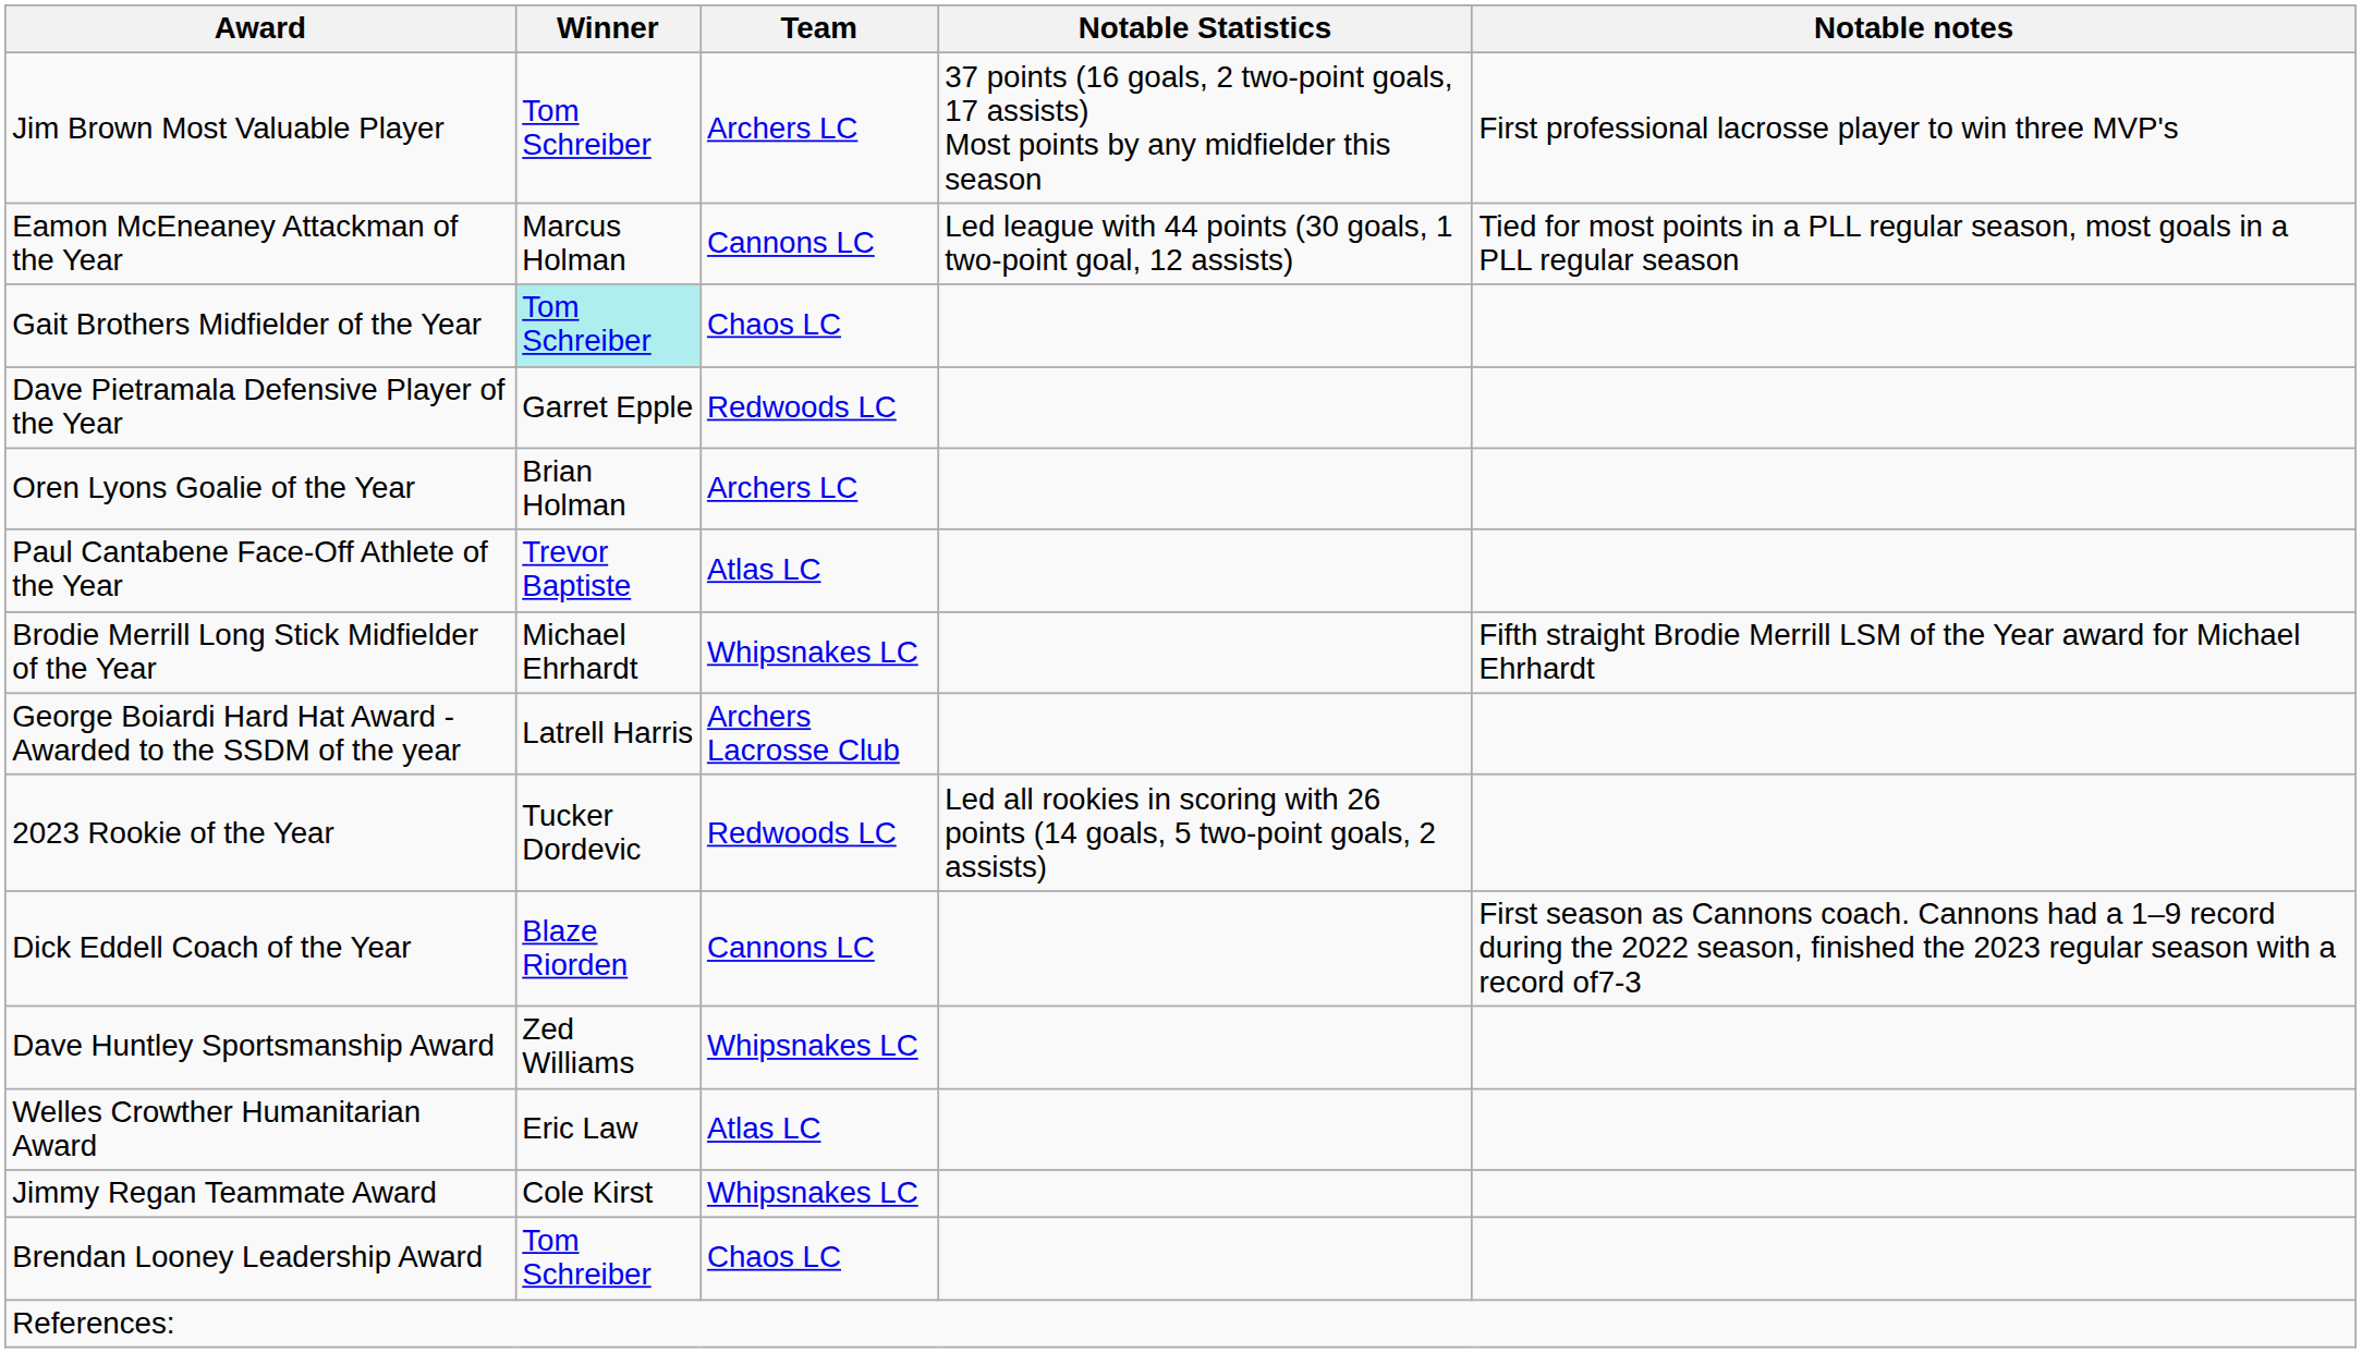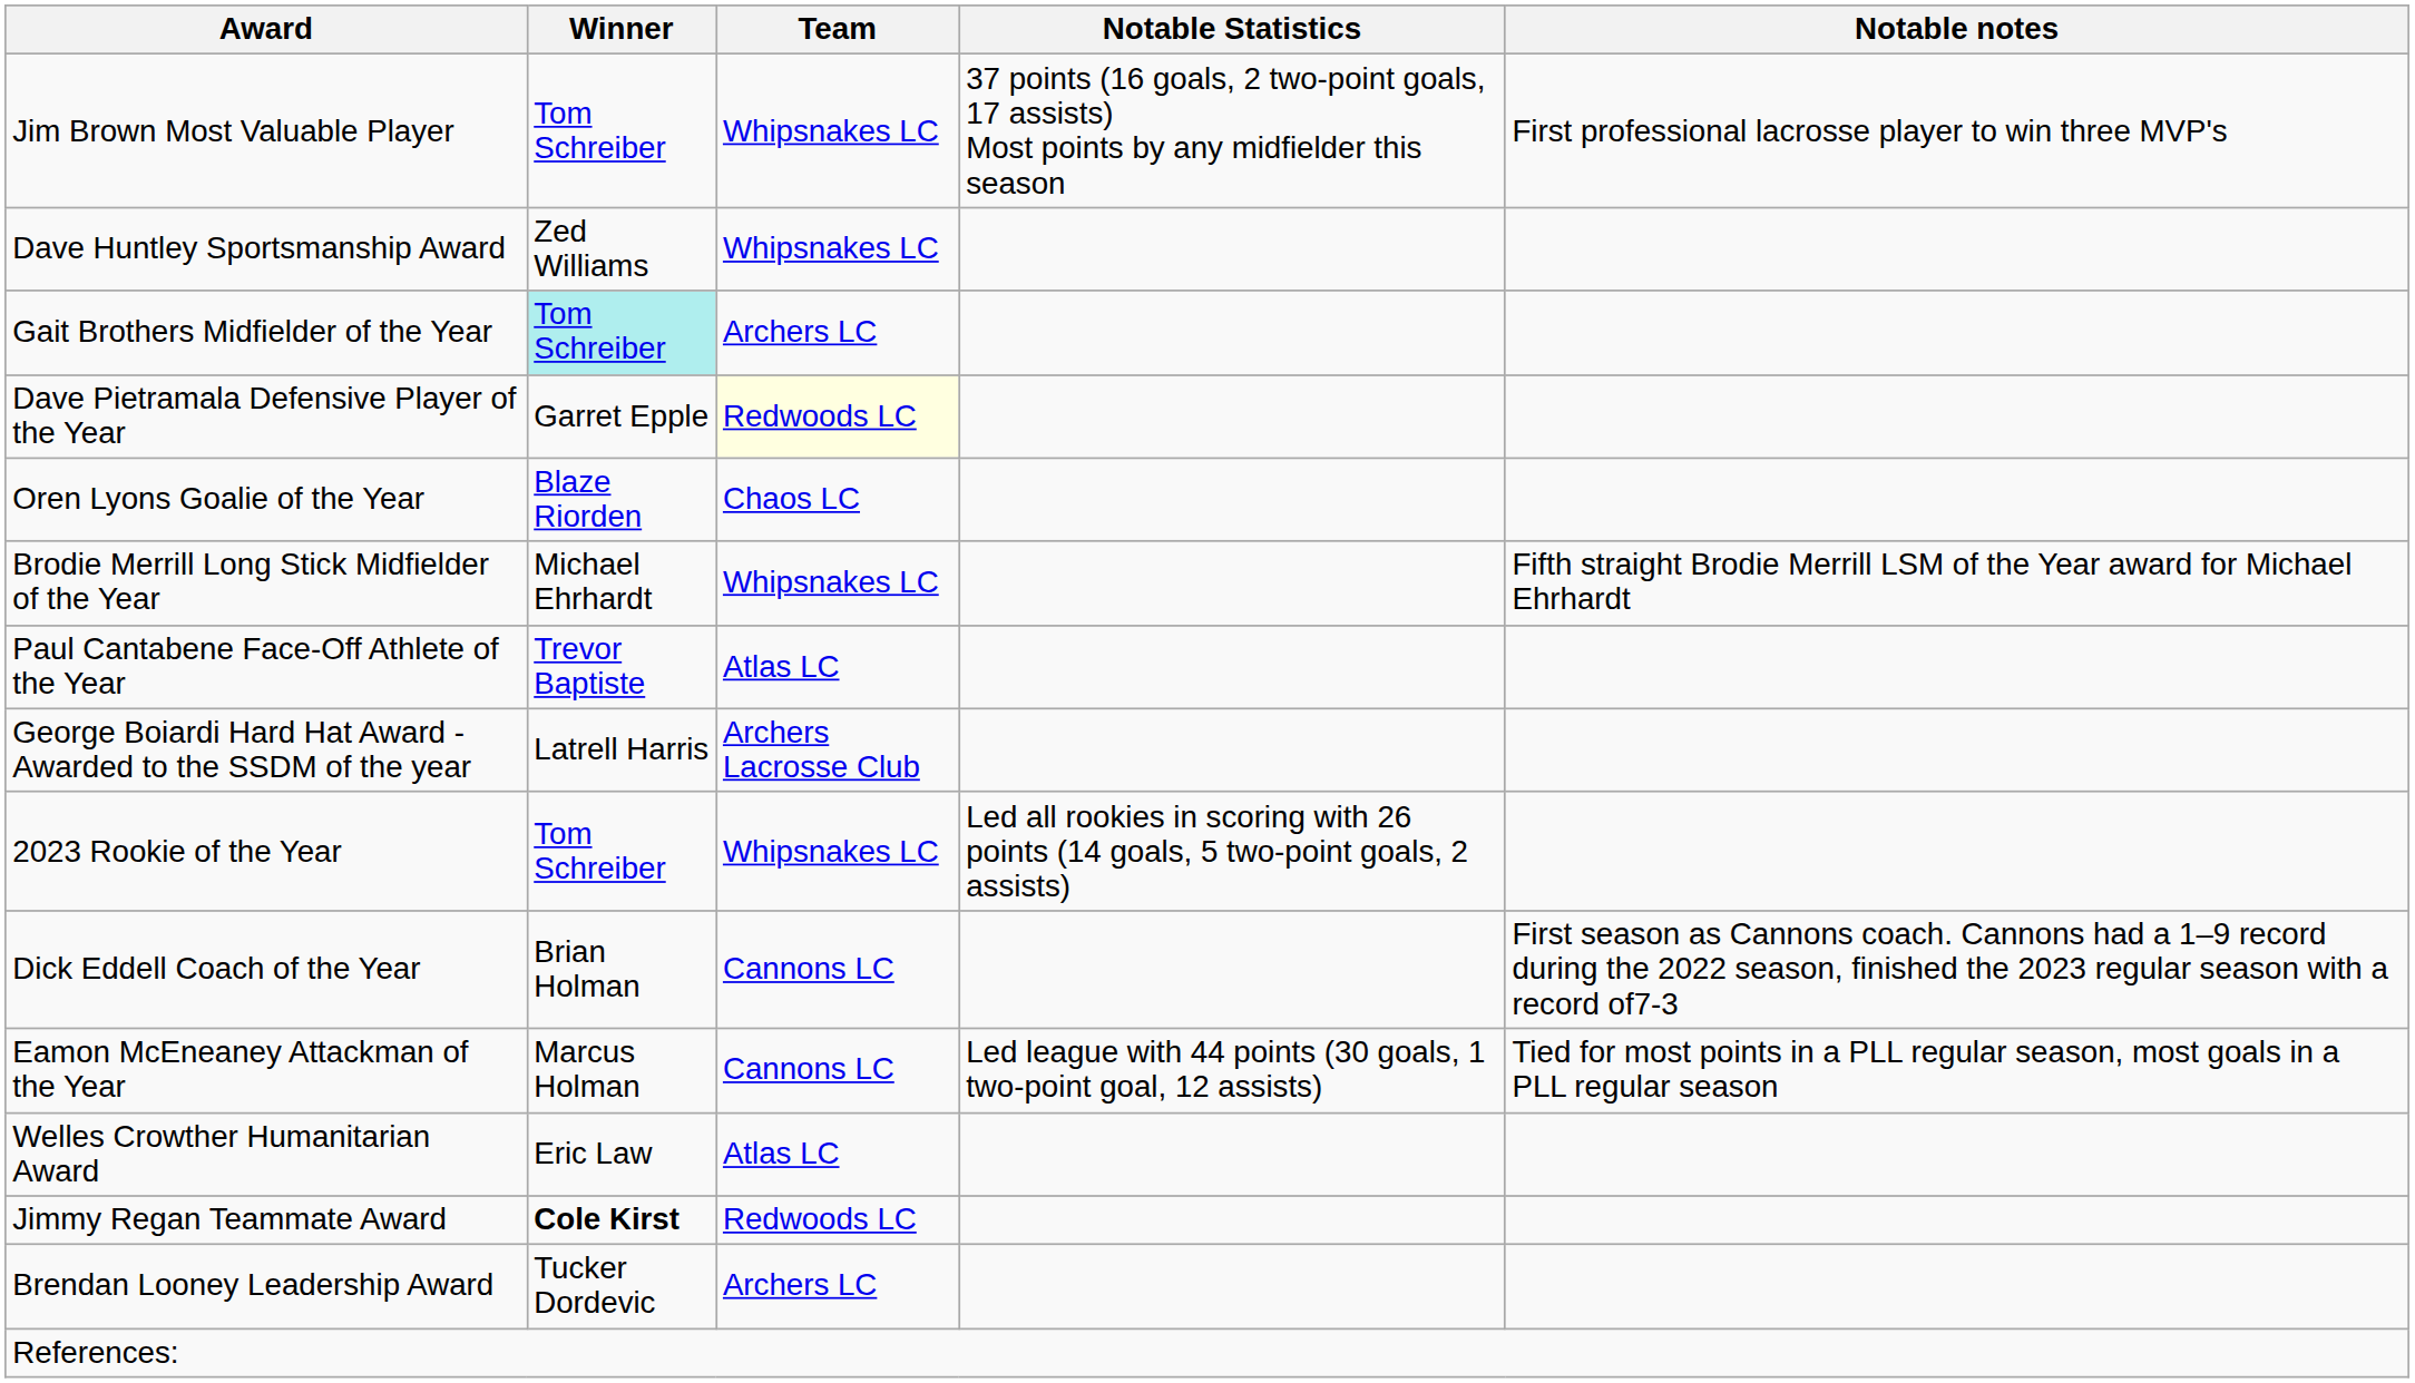Jim Brown Most Valuable Player | Team: Archers LC -> Whipsnakes LC
rows swapped: Eamon McEneaney Attackman of the Year <-> Dave Huntley Sportsmanship Award
Gait Brothers Midfielder of the Year | Team: Chaos LC -> Archers LC
Dave Pietramala Defensive Player of the Year | Team: no background -> lightyellow background
Oren Lyons Goalie of the Year | Winner: Brian Holman -> Blaze Riorden
Oren Lyons Goalie of the Year | Team: Archers LC -> Chaos LC
rows swapped: Paul Cantabene Face-Off Athlete of the Year <-> Brodie Merrill Long Stick Midfielder of the Year
2023 Rookie of the Year | Winner: Tucker Dordevic -> Tom Schreiber
2023 Rookie of the Year | Team: Redwoods LC -> Whipsnakes LC
Dick Eddell Coach of the Year | Winner: Blaze Riorden -> Brian Holman
Jimmy Regan Teammate Award | Winner: normal -> bold
Jimmy Regan Teammate Award | Team: Whipsnakes LC -> Redwoods LC
Brendan Looney Leadership Award | Winner: Tom Schreiber -> Tucker Dordevic
Brendan Looney Leadership Award | Team: Chaos LC -> Archers LC
